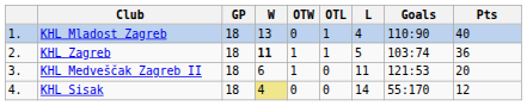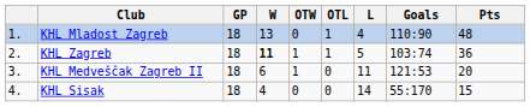KHL Mladost Zagreb | Pts: 40 -> 48
KHL Sisak | W: khaki background -> no background
KHL Sisak | Pts: 12 -> 15
